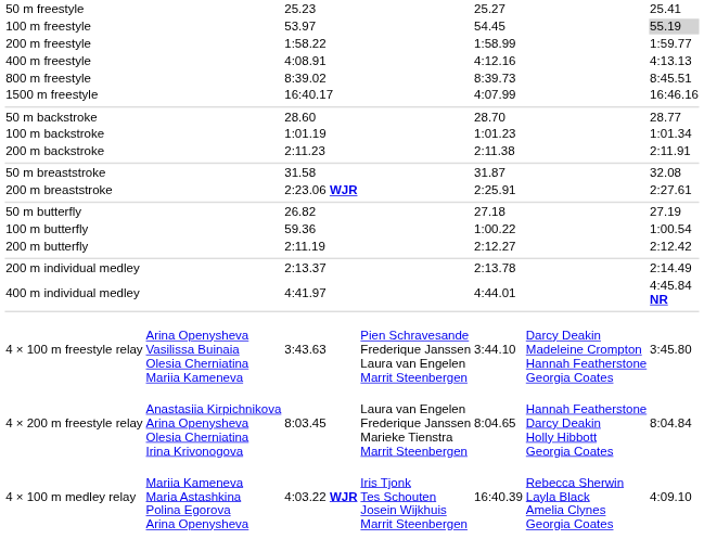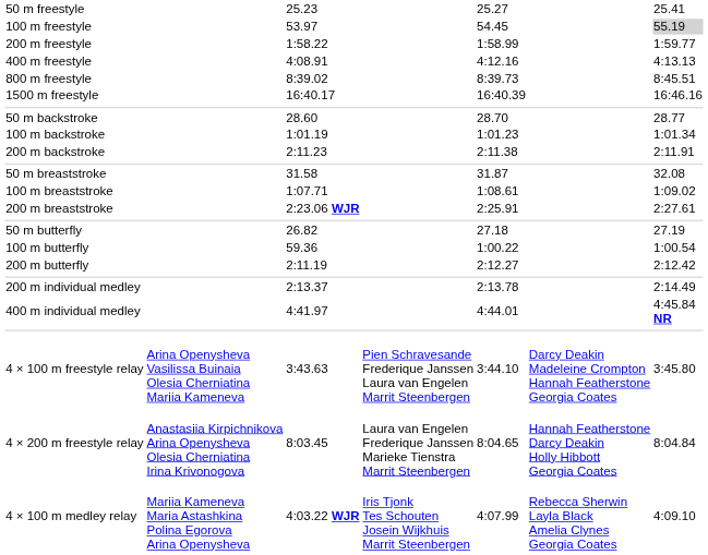1500 m freestyle | column 5: 4:07.99 -> 16:40.39
+ row: 100 m breaststroke | 1:07.71 | 1:08.61 | 1:09.02
4 × 100 m medley relay | column 5: 16:40.39 -> 4:07.99
